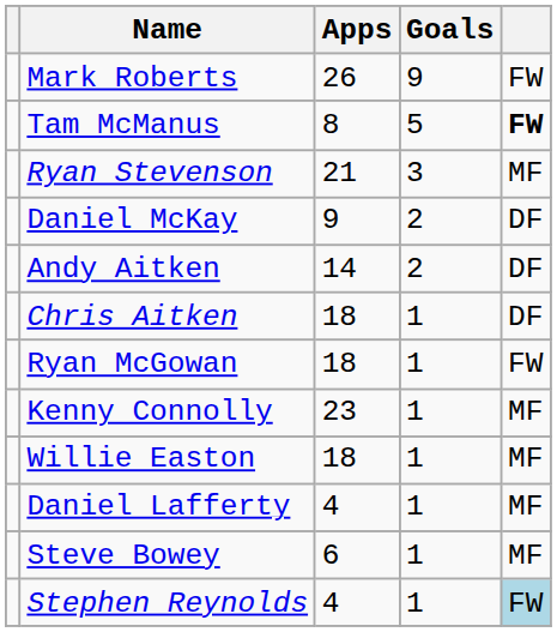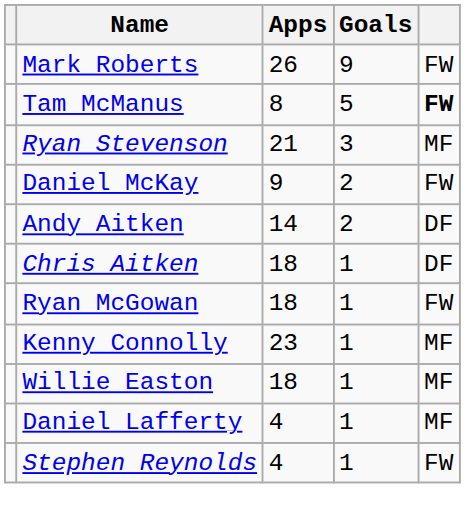Daniel McKay | column 5: DF -> FW
- row: Steve Bowey | 6 | 1 | MF
Stephen Reynolds | column 5: lightblue background -> no background
